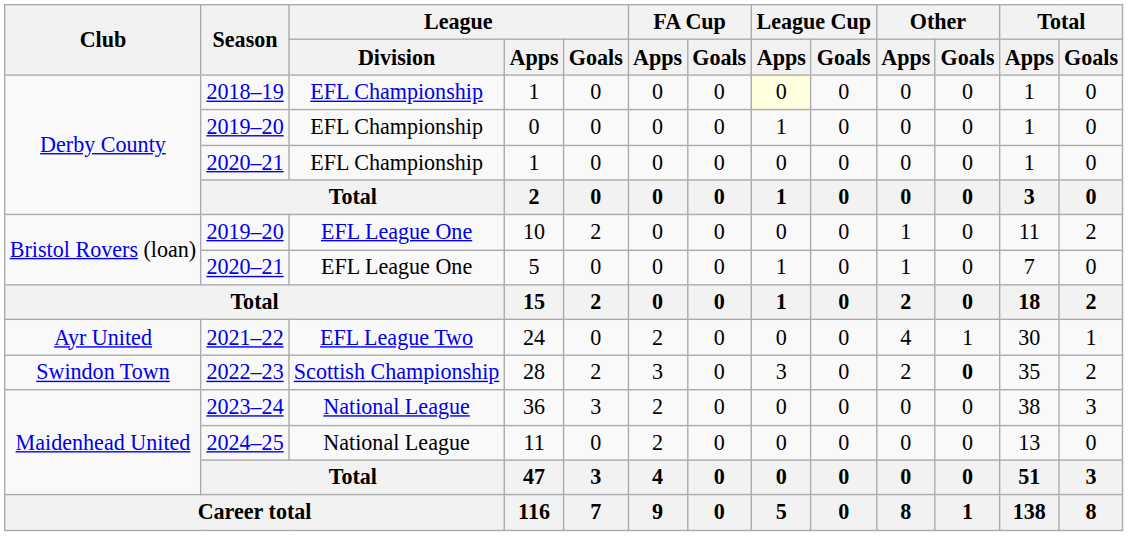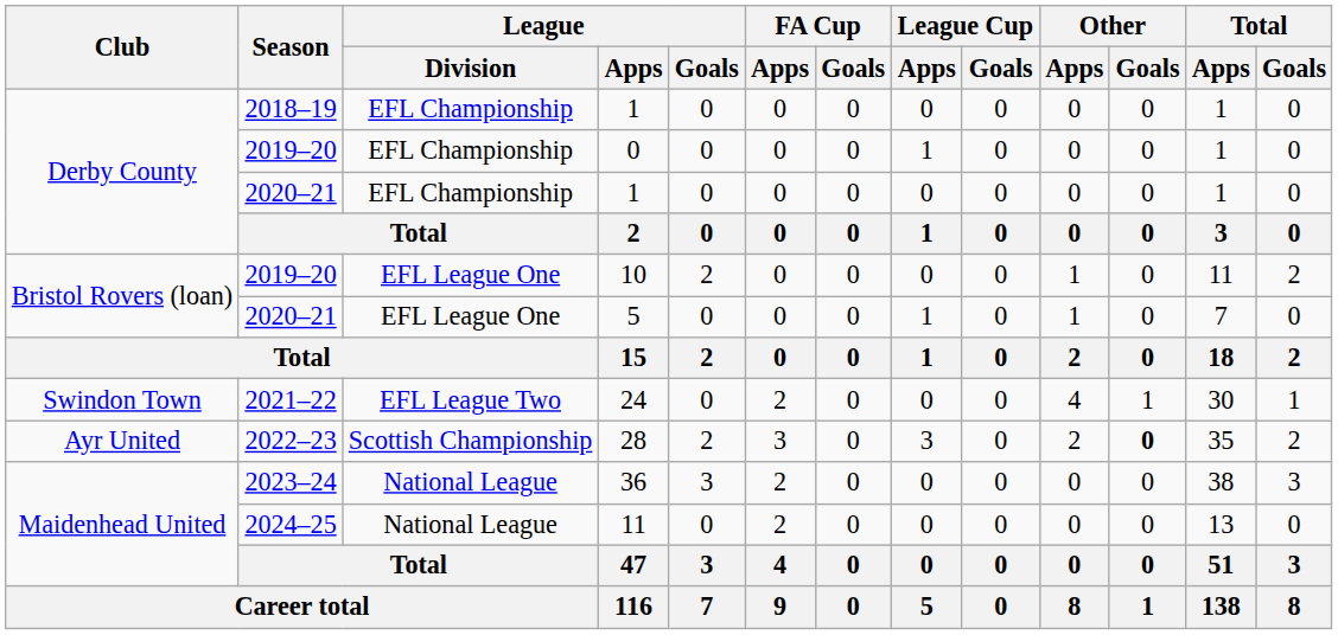2018–19 / 1 | League Cup / Apps: lightyellow background -> no background
24 | Club: Ayr United -> Swindon Town
28 | Club: Swindon Town -> Ayr United
